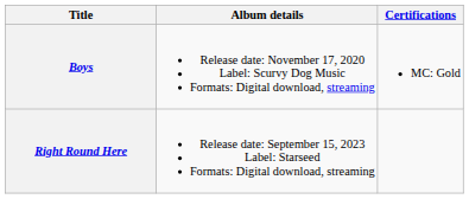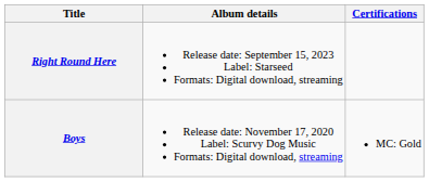rows swapped: Boys <-> Right Round Here
